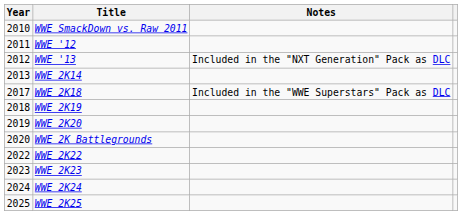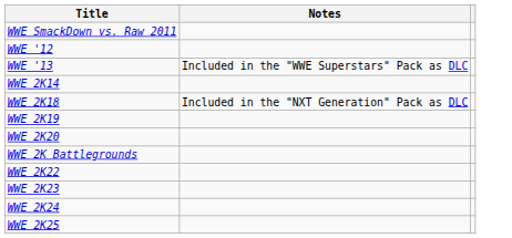- column: Year | 2010 | 2011 | 2012 | 2013 | 2017 | 2018 | 2019 | 2020 | 2022 | 2023 | 2024 | 2025
WWE '13 | Notes: Included in the "NXT Generation" Pack as DLC -> Included in the "WWE Superstars" Pack as DLC
WWE 2K18 | Notes: Included in the "WWE Superstars" Pack as DLC -> Included in the "NXT Generation" Pack as DLC
